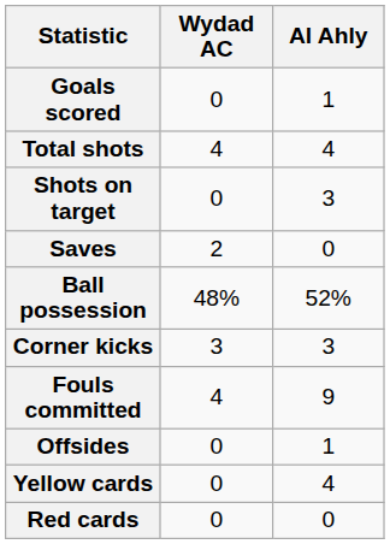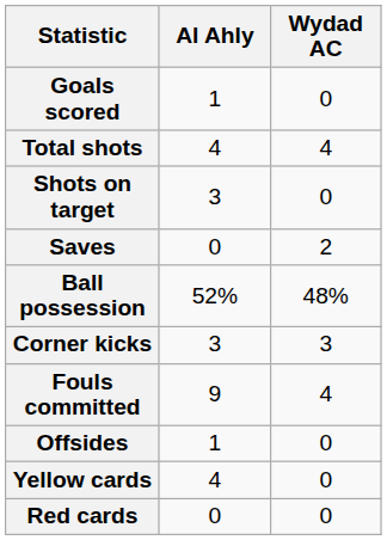columns swapped: Wydad AC <-> Al Ahly
